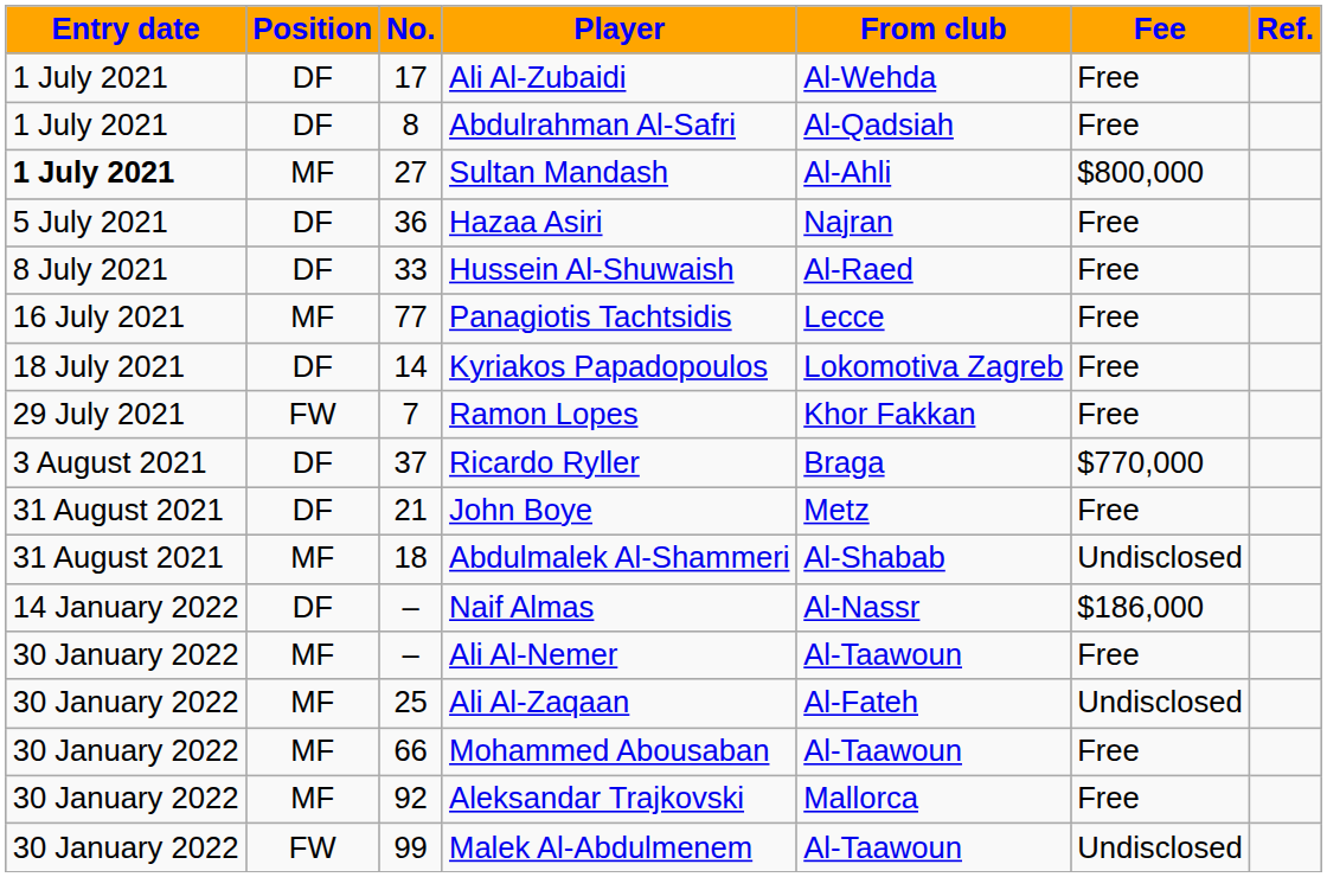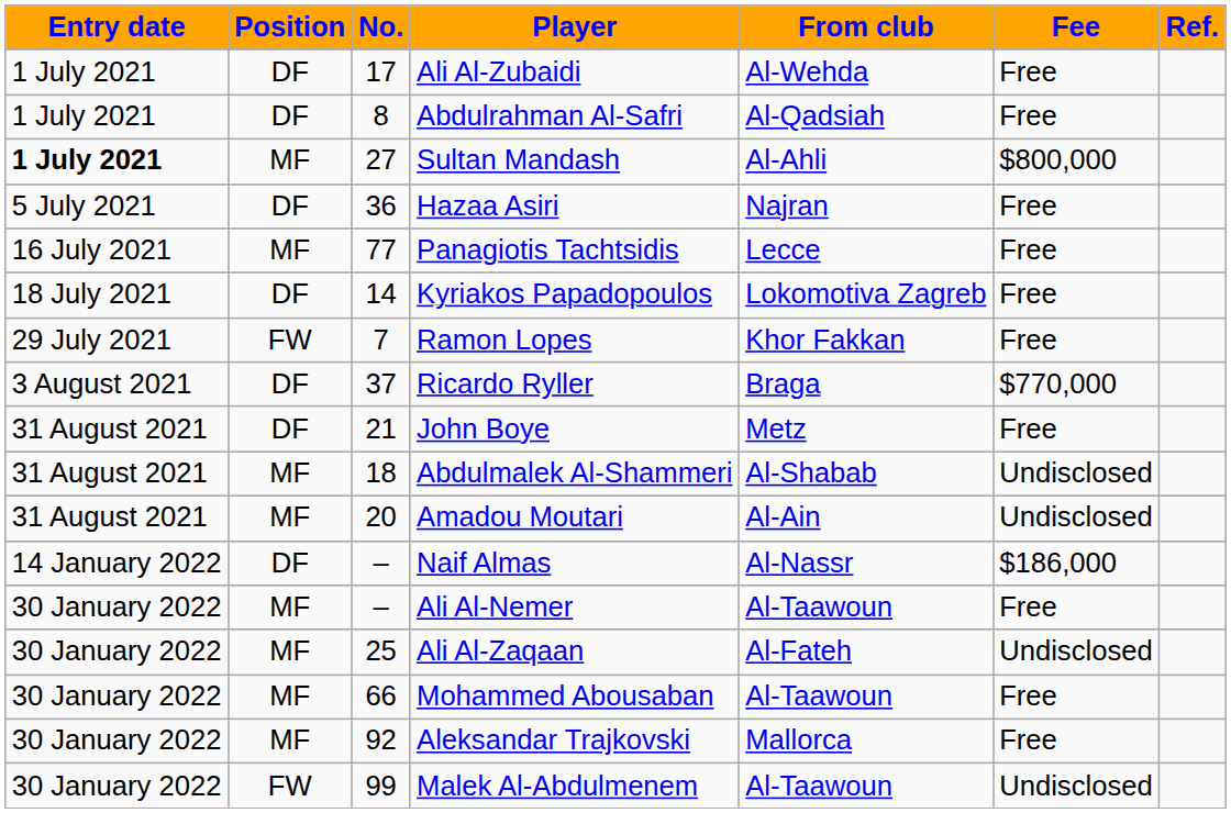- row: 8 July 2021 | DF | 33 | Hussein Al-Shuwaish | Al-Raed | Free
+ row: 31 August 2021 | MF | 20 | Amadou Moutari | Al-Ain | Undisclosed
